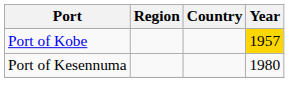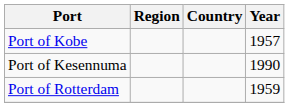Port of Kobe | Year: gold background -> no background
Port of Kesennuma | Year: 1980 -> 1990
+ row: Port of Rotterdam | 1959
